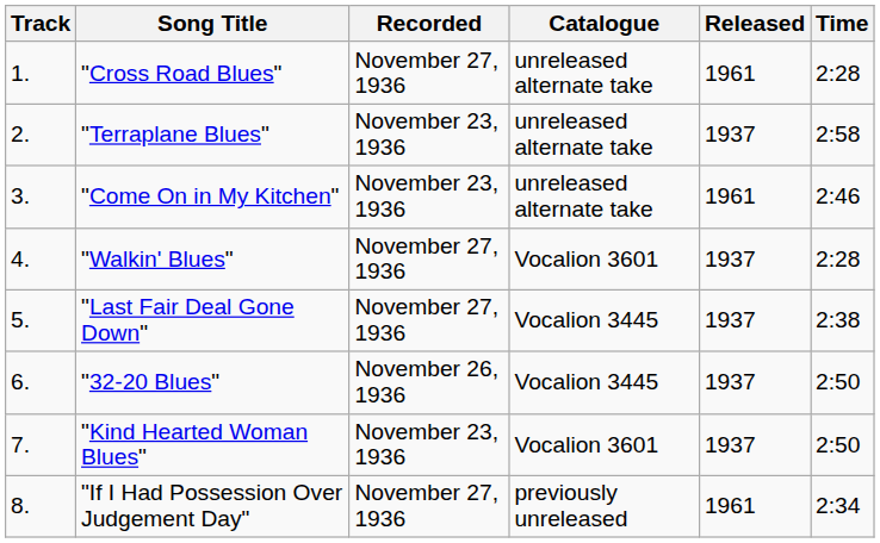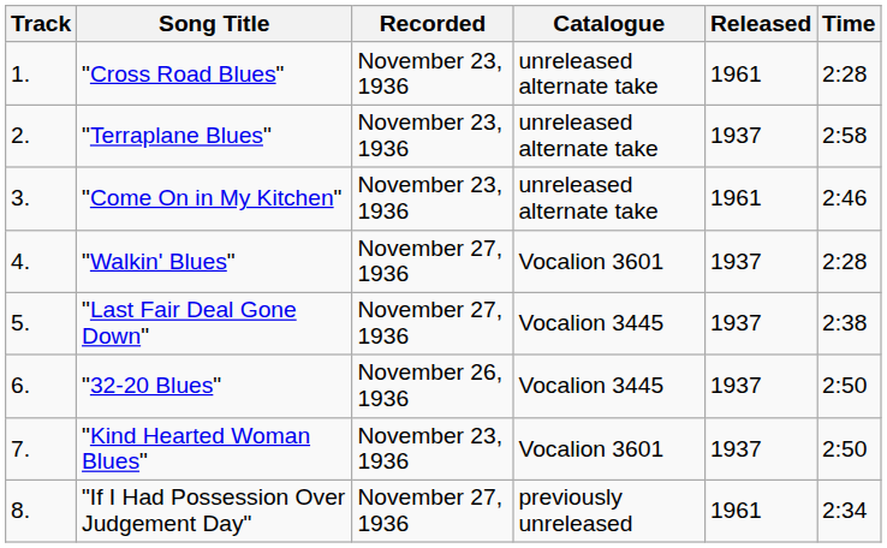"Cross Road Blues" | Recorded: November 27, 1936 -> November 23, 1936
